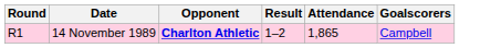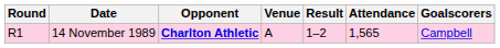+ column: Venue | A
14 November 1989 | Attendance: 1,865 -> 1,565
